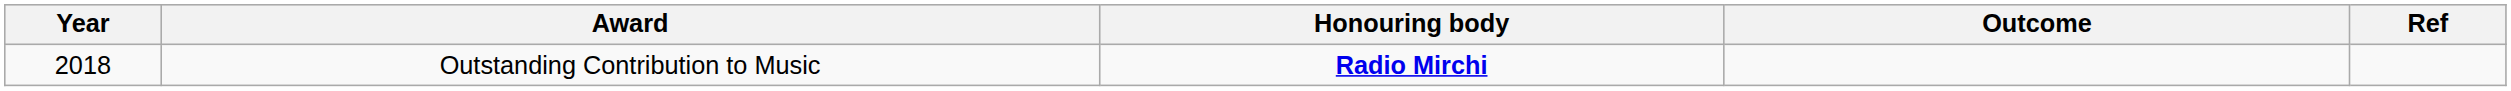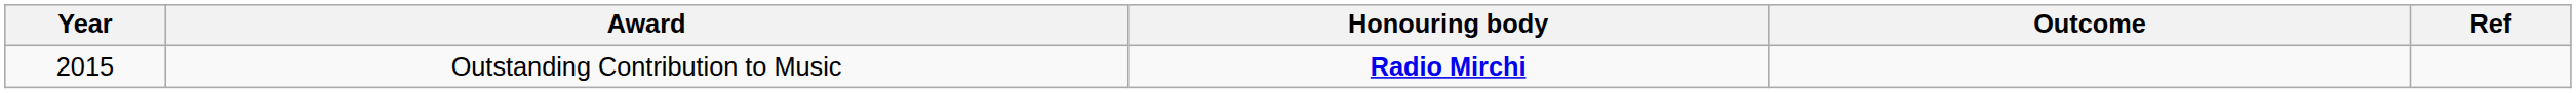Outstanding Contribution to Music | Year: 2018 -> 2015
